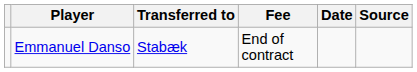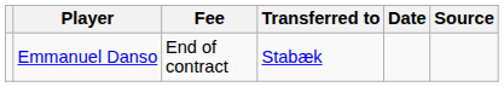columns swapped: Transferred to <-> Fee
